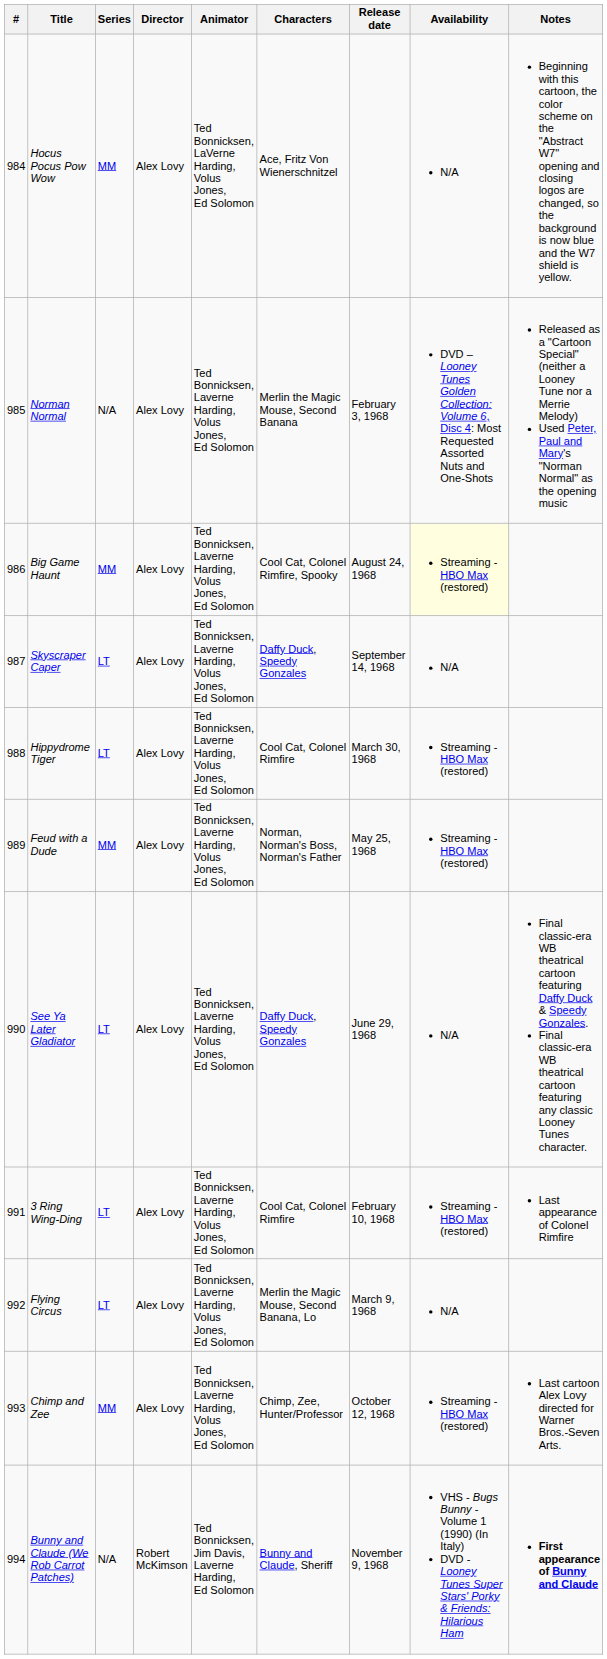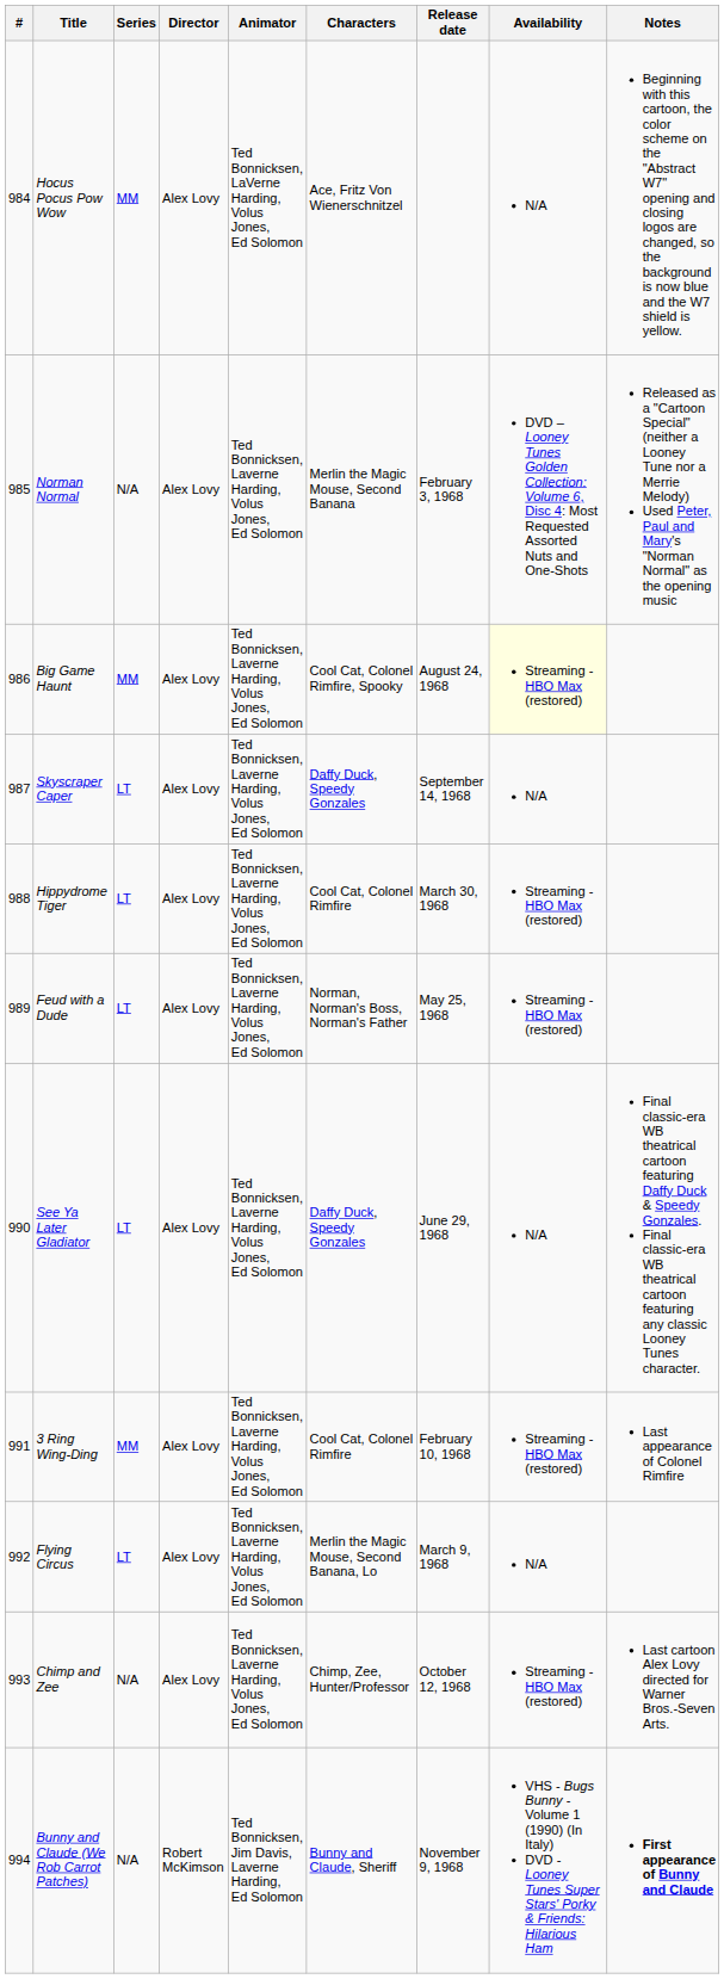Feud with a Dude | Series: MM -> LT
3 Ring Wing-Ding | Series: LT -> MM
Chimp and Zee | Series: MM -> N/A
